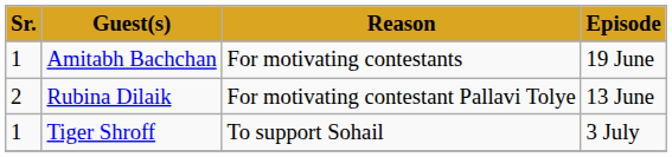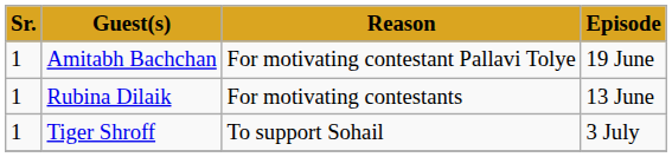Amitabh Bachchan | Reason: For motivating contestants -> For motivating contestant Pallavi Tolye
Rubina Dilaik | Sr.: 2 -> 1
Rubina Dilaik | Reason: For motivating contestant Pallavi Tolye -> For motivating contestants
